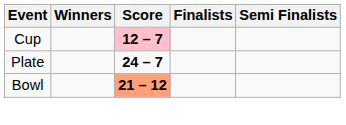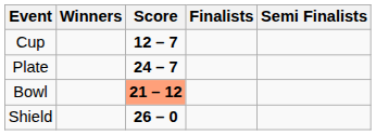Cup | Score: pink background -> no background
+ row: Shield | 26 – 0
